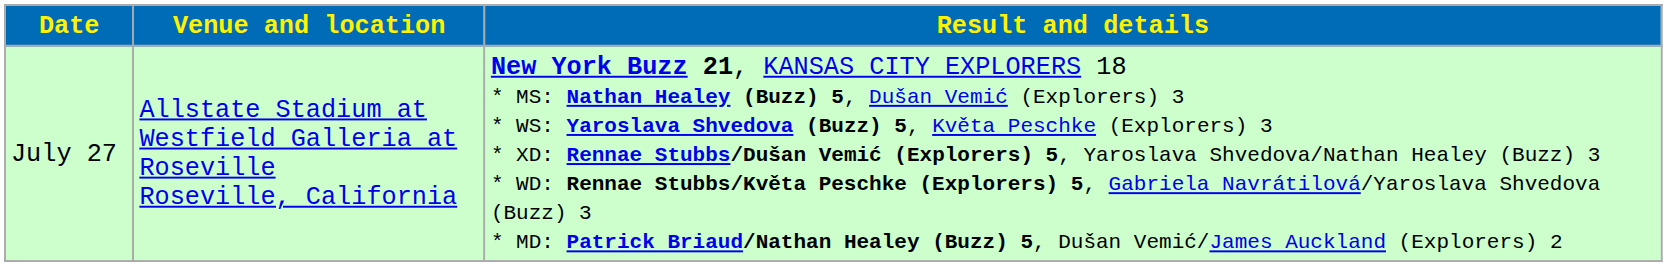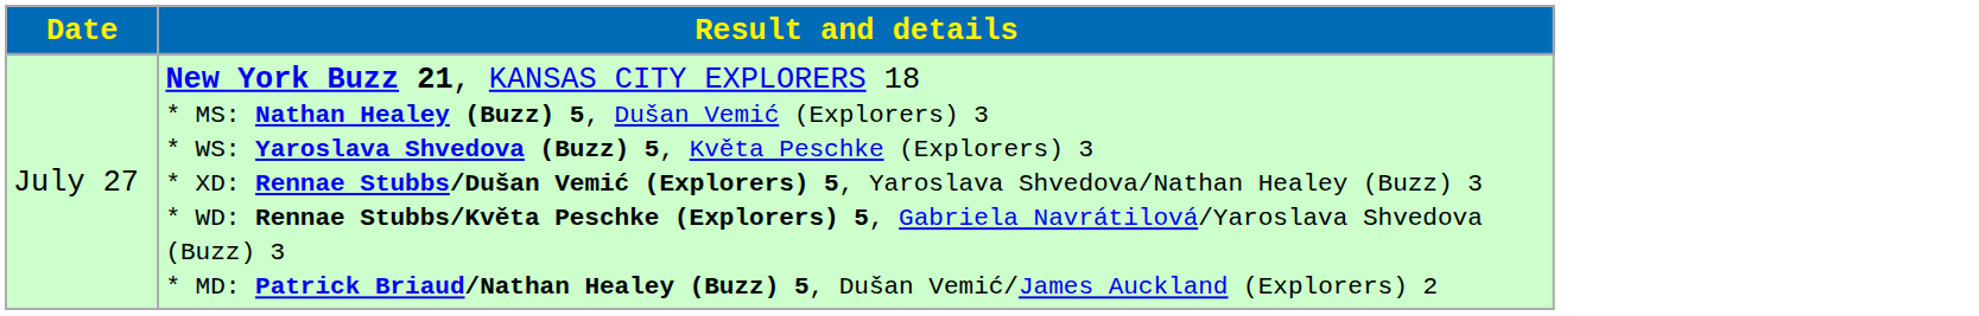- column: Venue and location | Allstate Stadium at Westfield Galleria at Roseville Roseville, California
